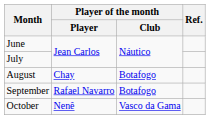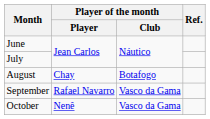September | Player of the month / Club: Botafogo -> Vasco da Gama
